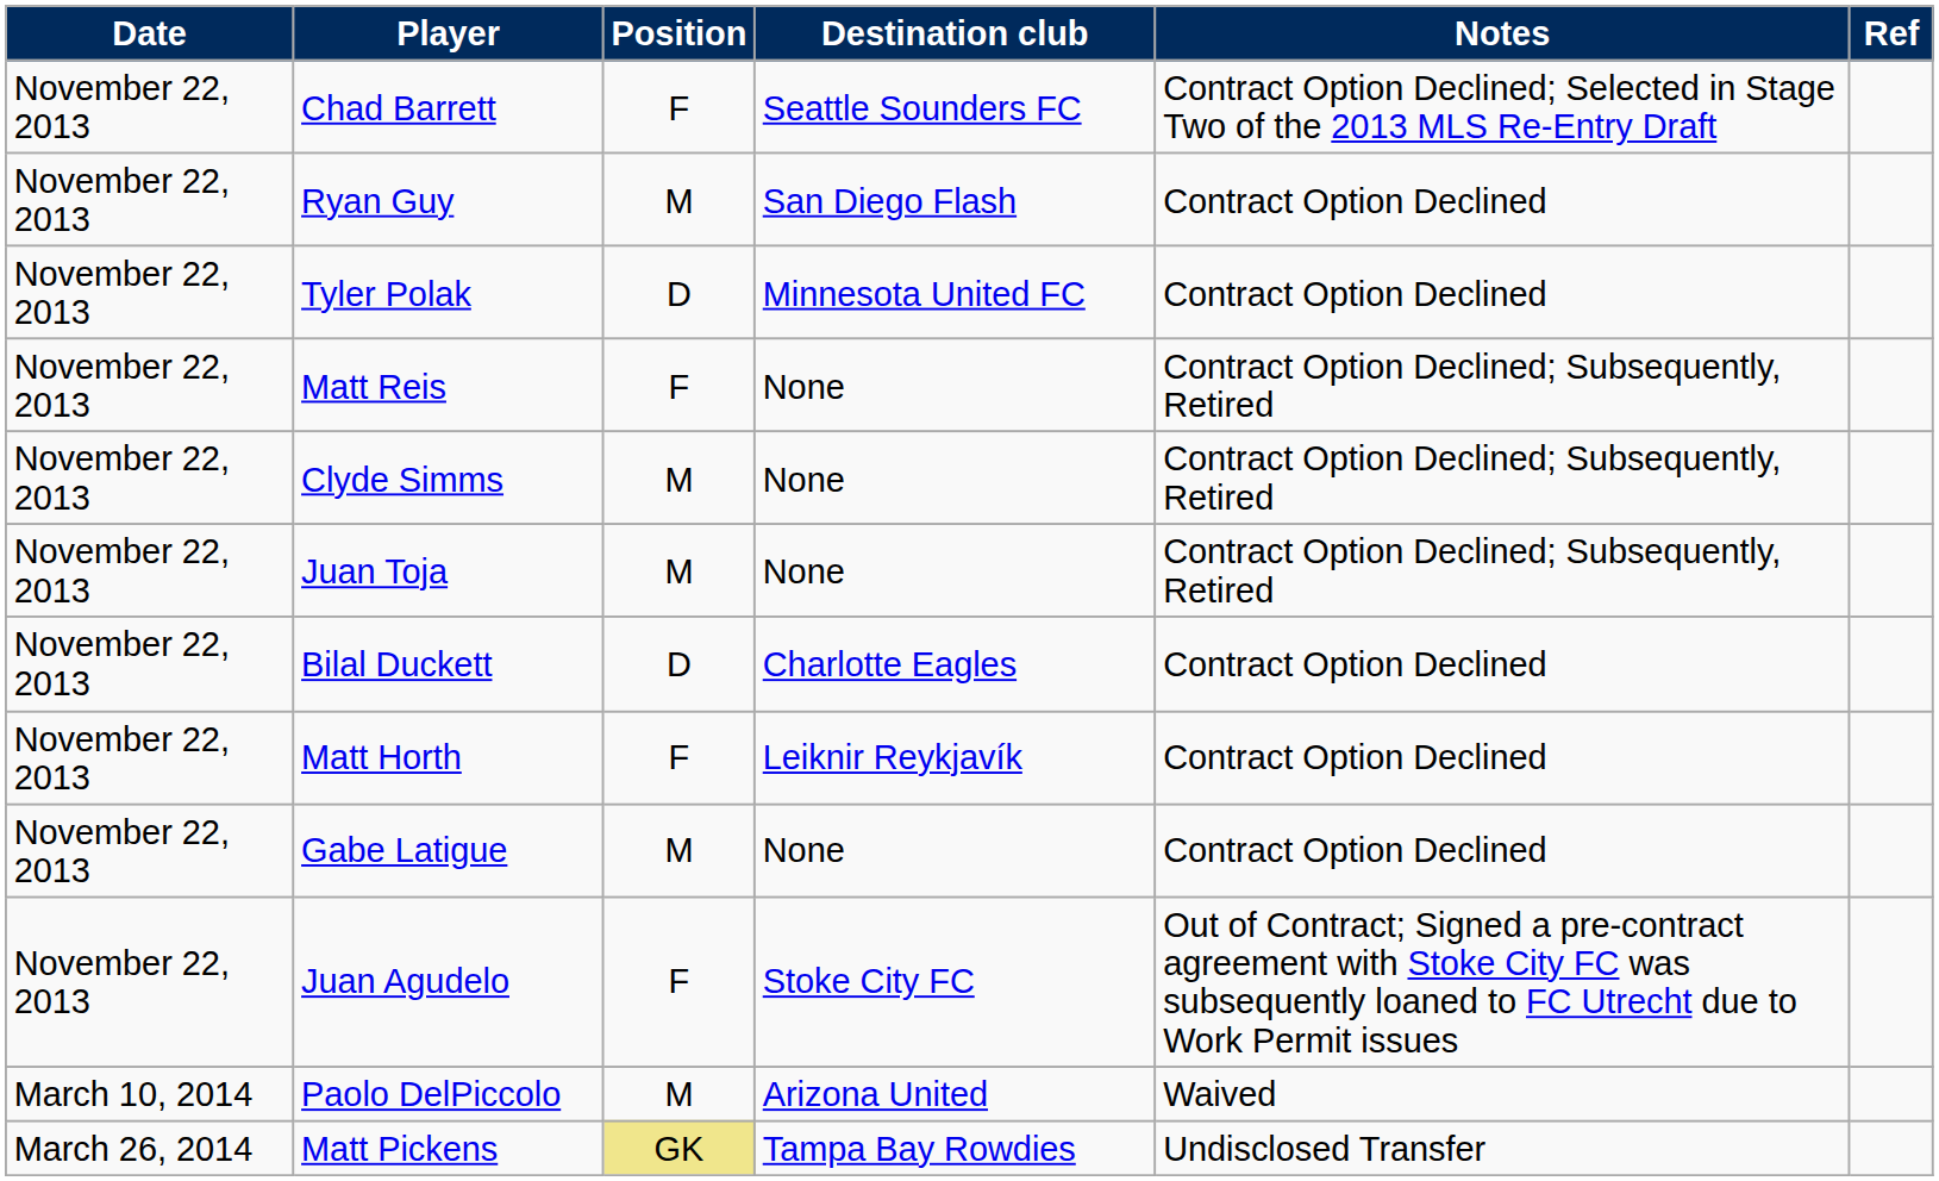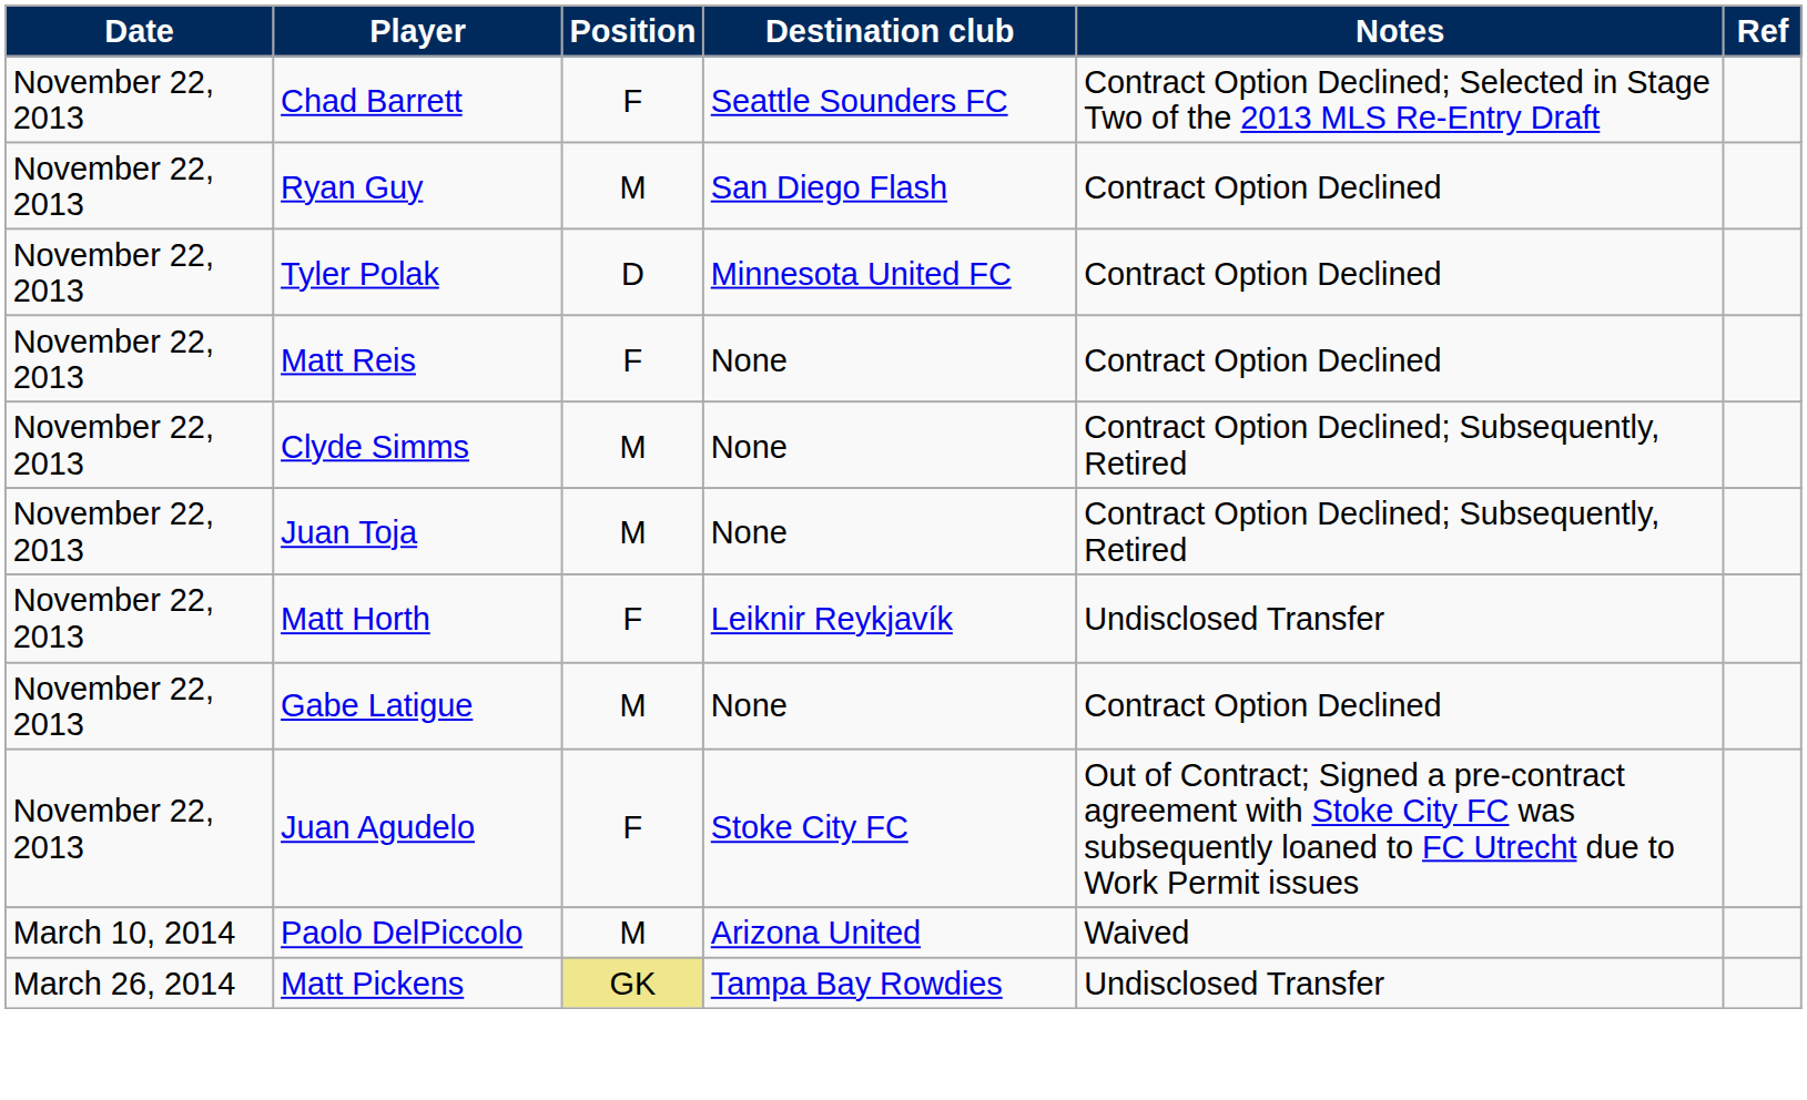Matt Reis | Notes: Contract Option Declined; Subsequently, Retired -> Contract Option Declined
- row: November 22, 2013 | Bilal Duckett | D | Charlotte Eagles | Contract Option Declined
Matt Horth | Notes: Contract Option Declined -> Undisclosed Transfer
